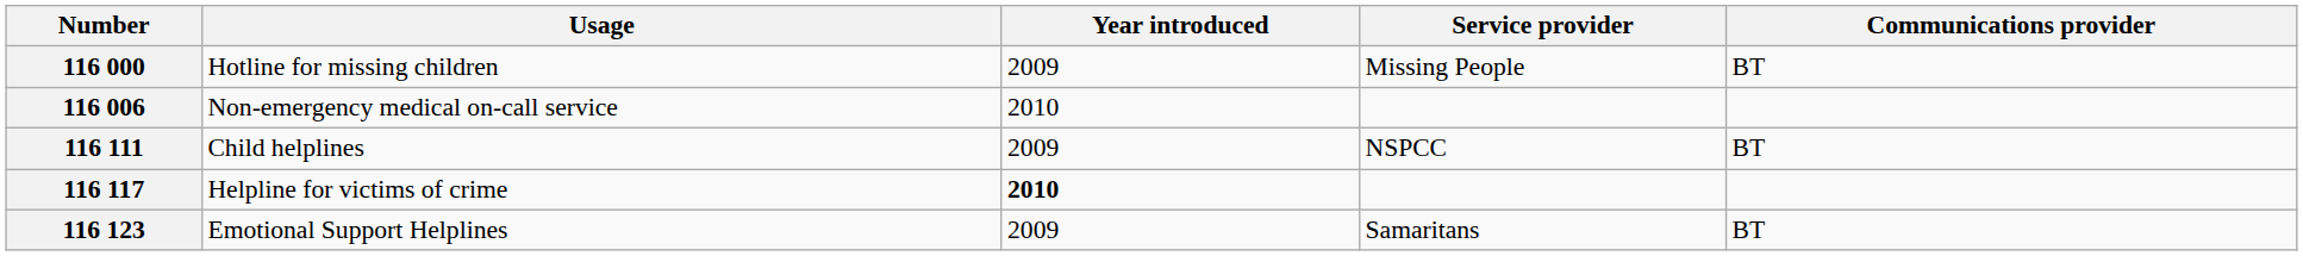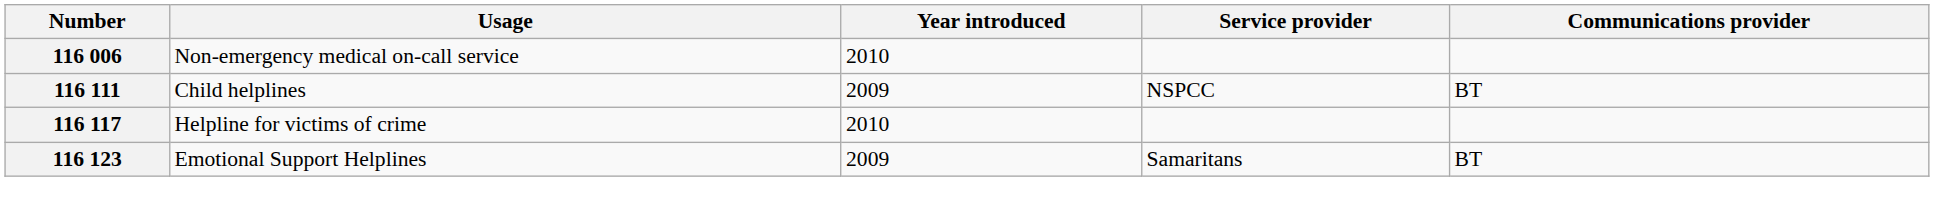- row: 116 000 | Hotline for missing children | 2009 | Missing People | BT
116 117 | Year introduced: bold -> normal
